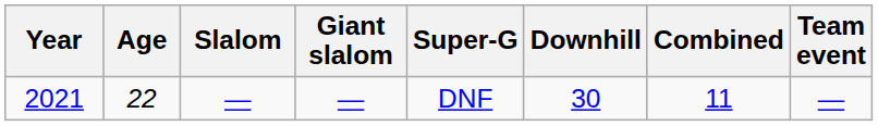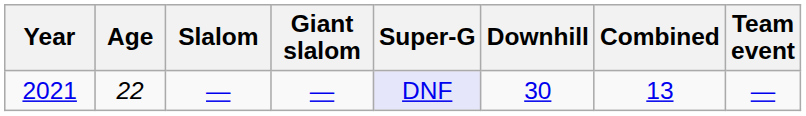2021 | Super-G: no background -> lavender background
2021 | Combined: 11 -> 13
